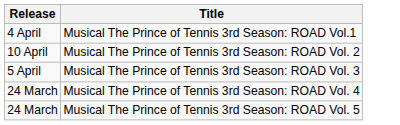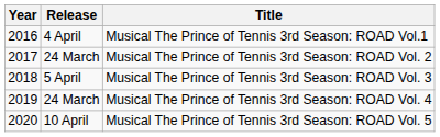+ column: Year | 2016 | 2017 | 2018 | 2019 | 2020
Musical The Prince of Tennis 3rd Season: ROAD Vol. 2 | Release: 10 April -> 24 March
Musical The Prince of Tennis 3rd Season: ROAD Vol. 5 | Release: 24 March -> 10 April
